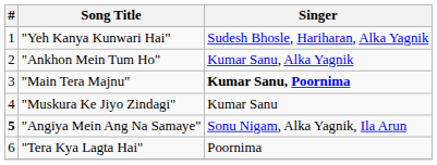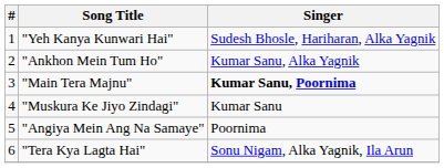"Angiya Mein Ang Na Samaye" | #: bold -> normal
"Angiya Mein Ang Na Samaye" | Singer: Sonu Nigam, Alka Yagnik, Ila Arun -> Poornima
"Tera Kya Lagta Hai" | Singer: Poornima -> Sonu Nigam, Alka Yagnik, Ila Arun
